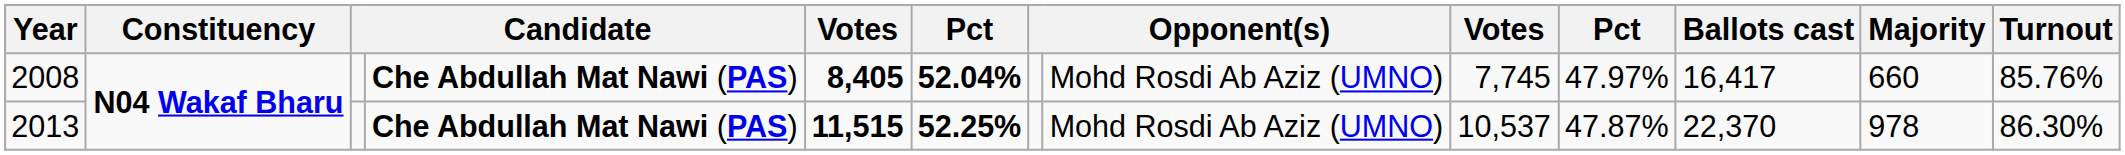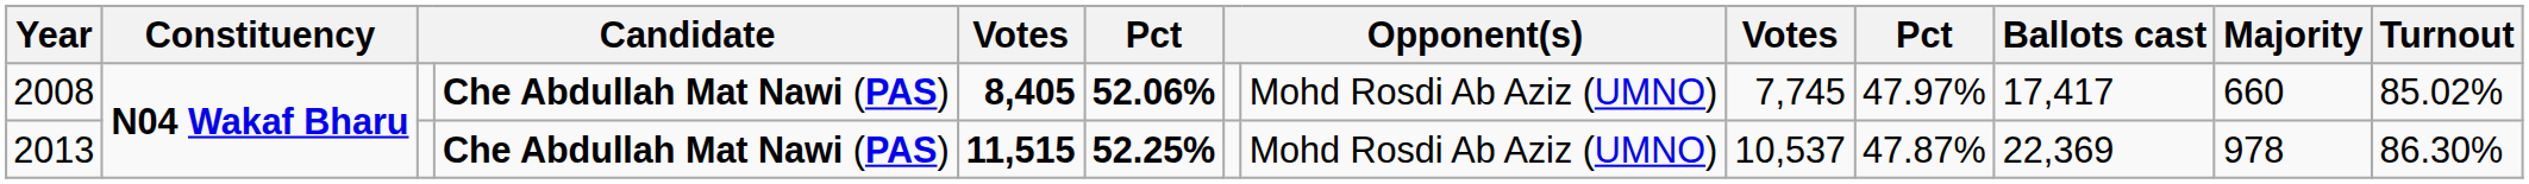2008 | column 6: 52.04% -> 52.06%
2008 | Ballots cast: 16,417 -> 17,417
2008 | Turnout: 85.76% -> 85.02%
2013 | Ballots cast: 22,370 -> 22,369
